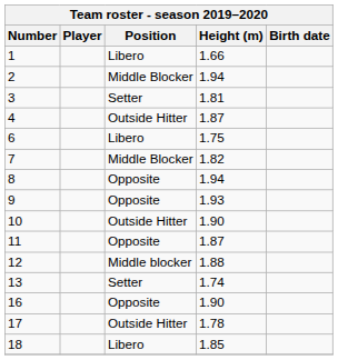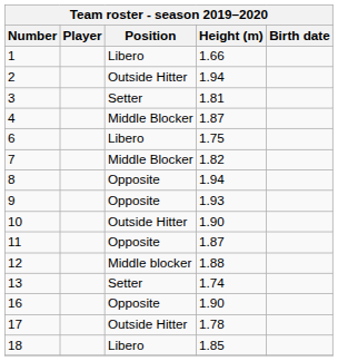2 | Position: Middle Blocker -> Outside Hitter
4 | Position: Outside Hitter -> Middle Blocker
